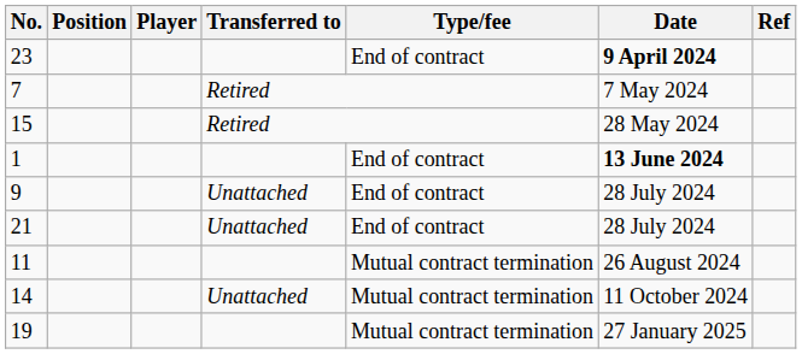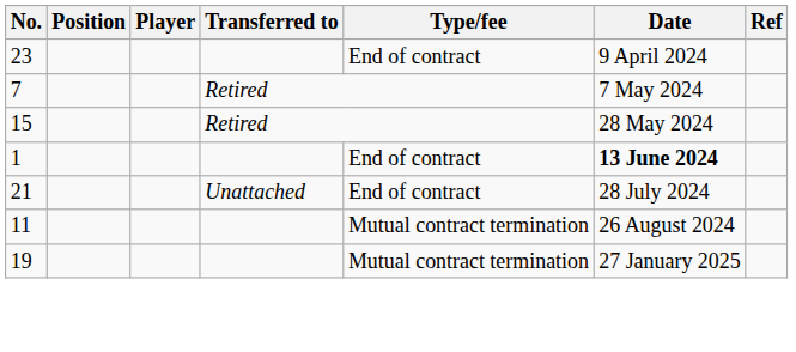23 | Date: bold -> normal
- row: 9 | Unattached | End of contract | 28 July 2024
- row: 14 | Unattached | Mutual contract termination | 11 October 2024
